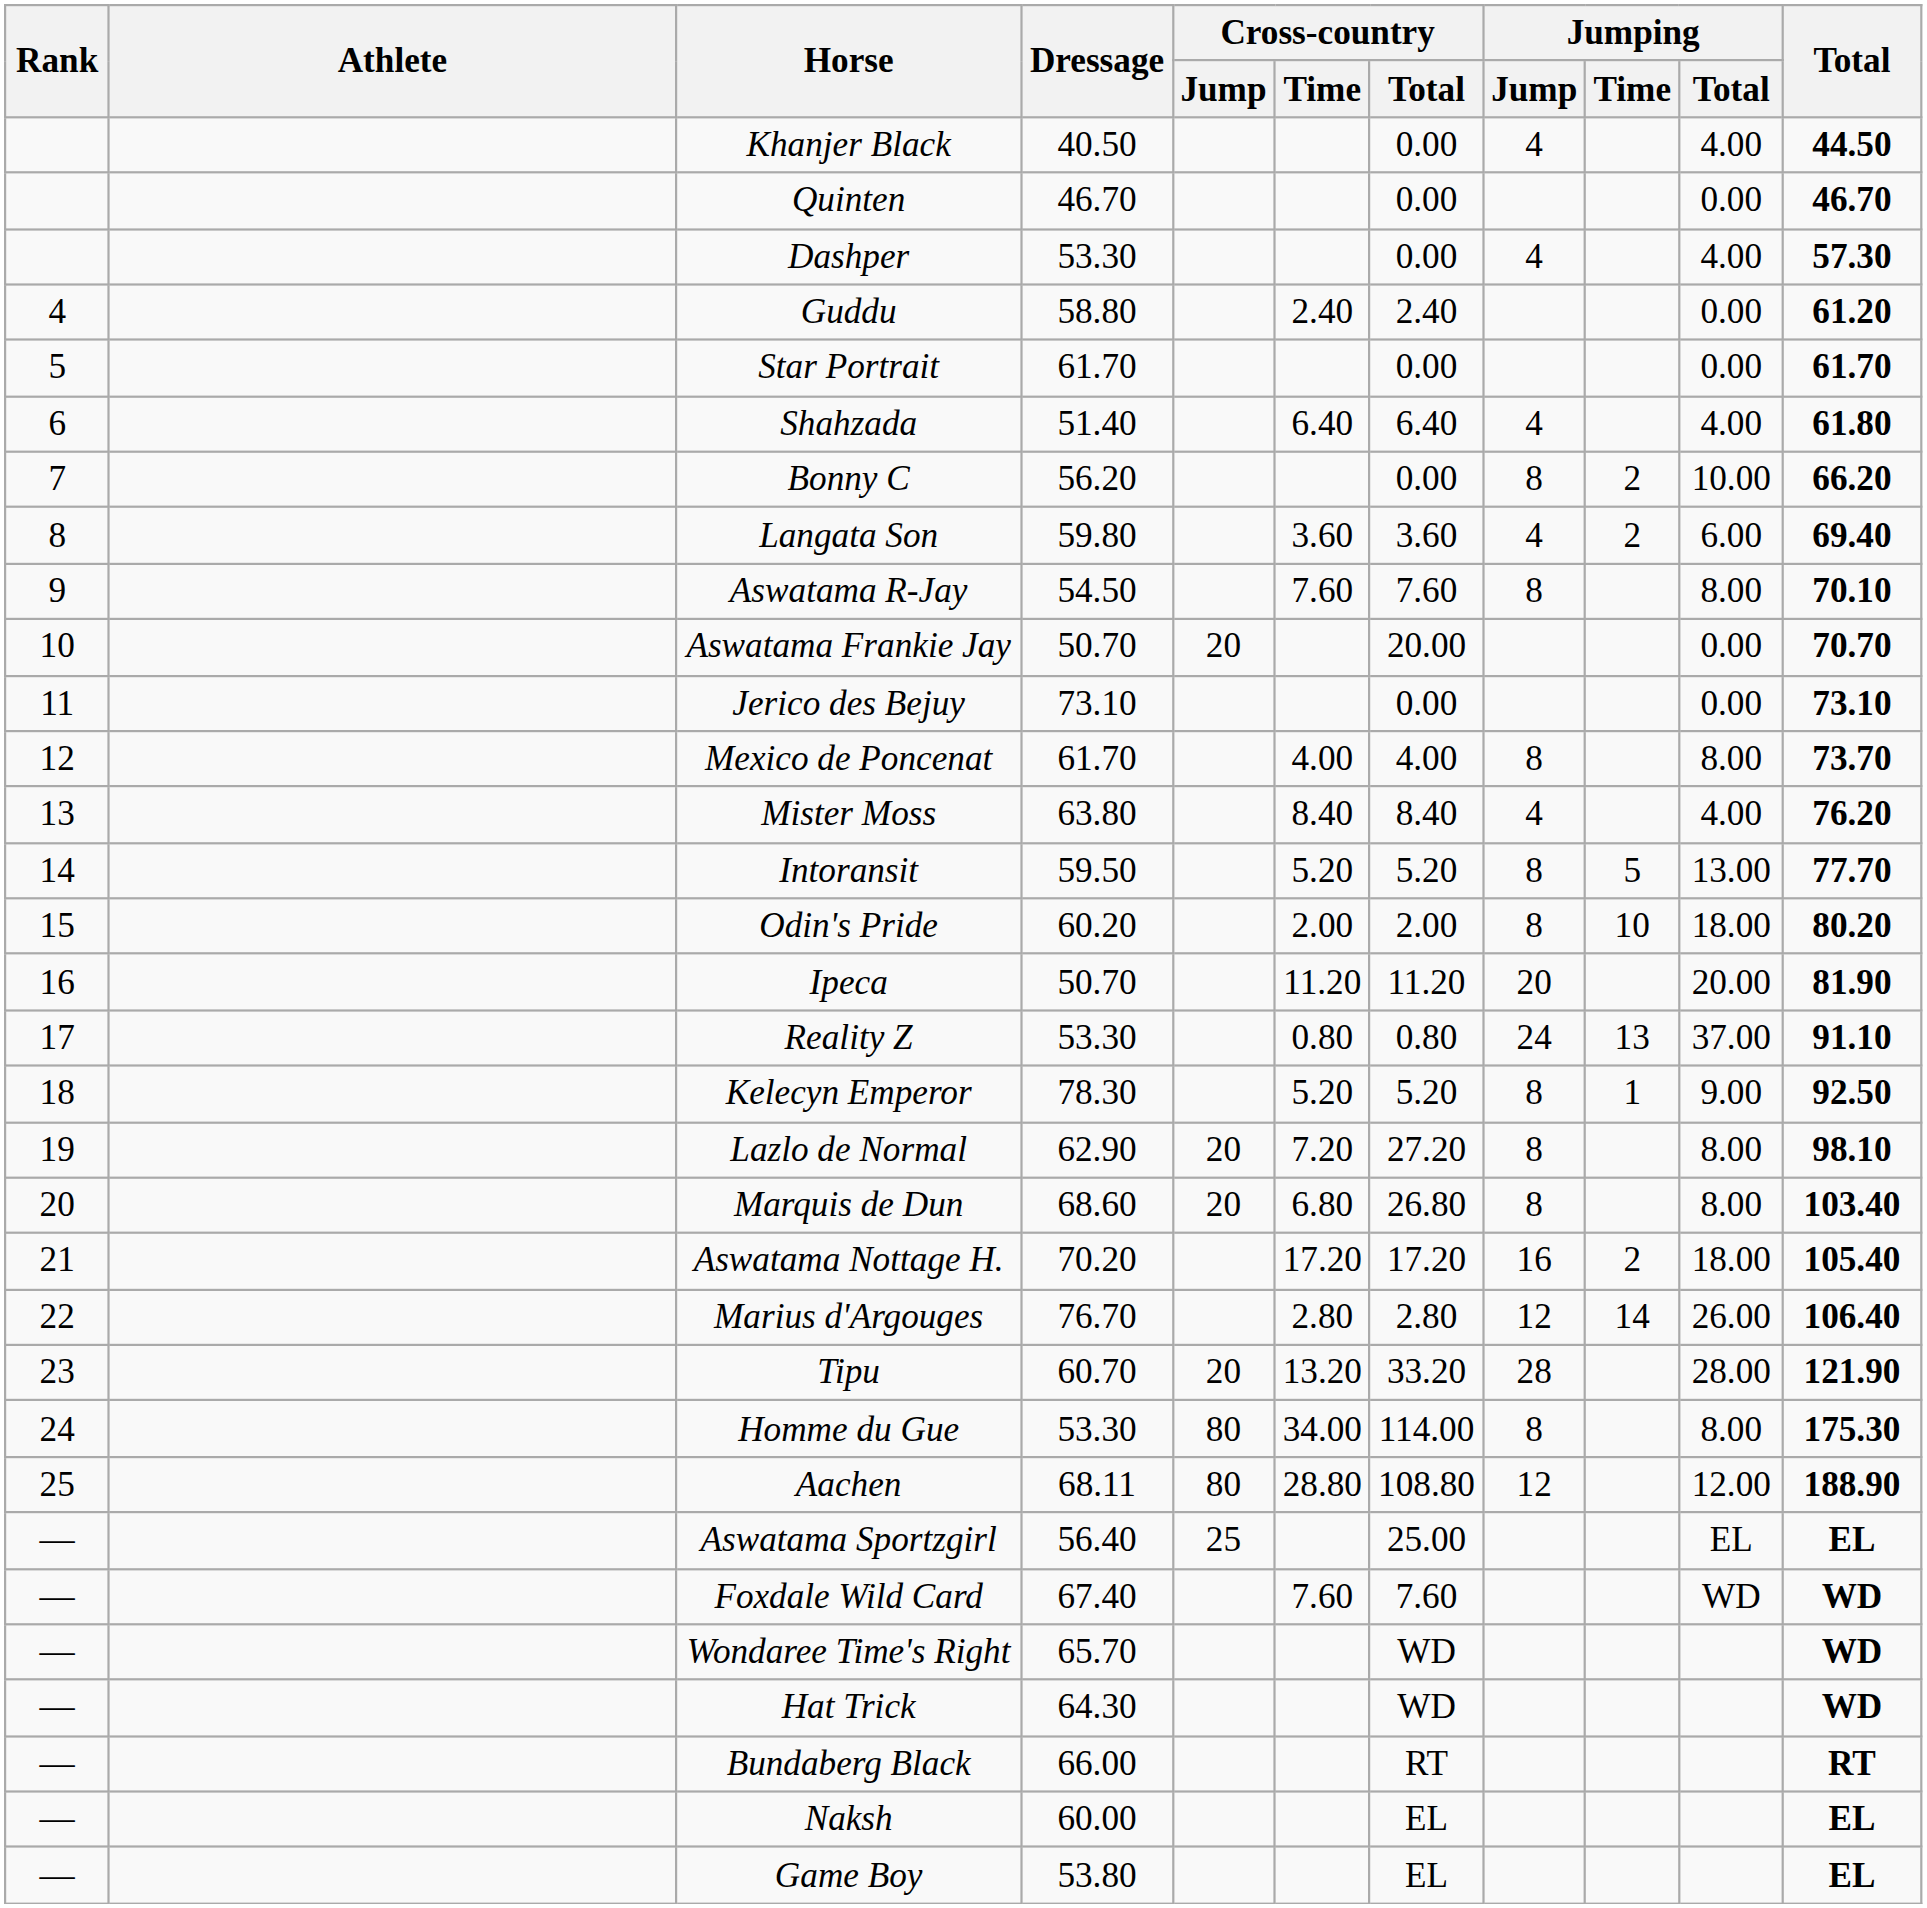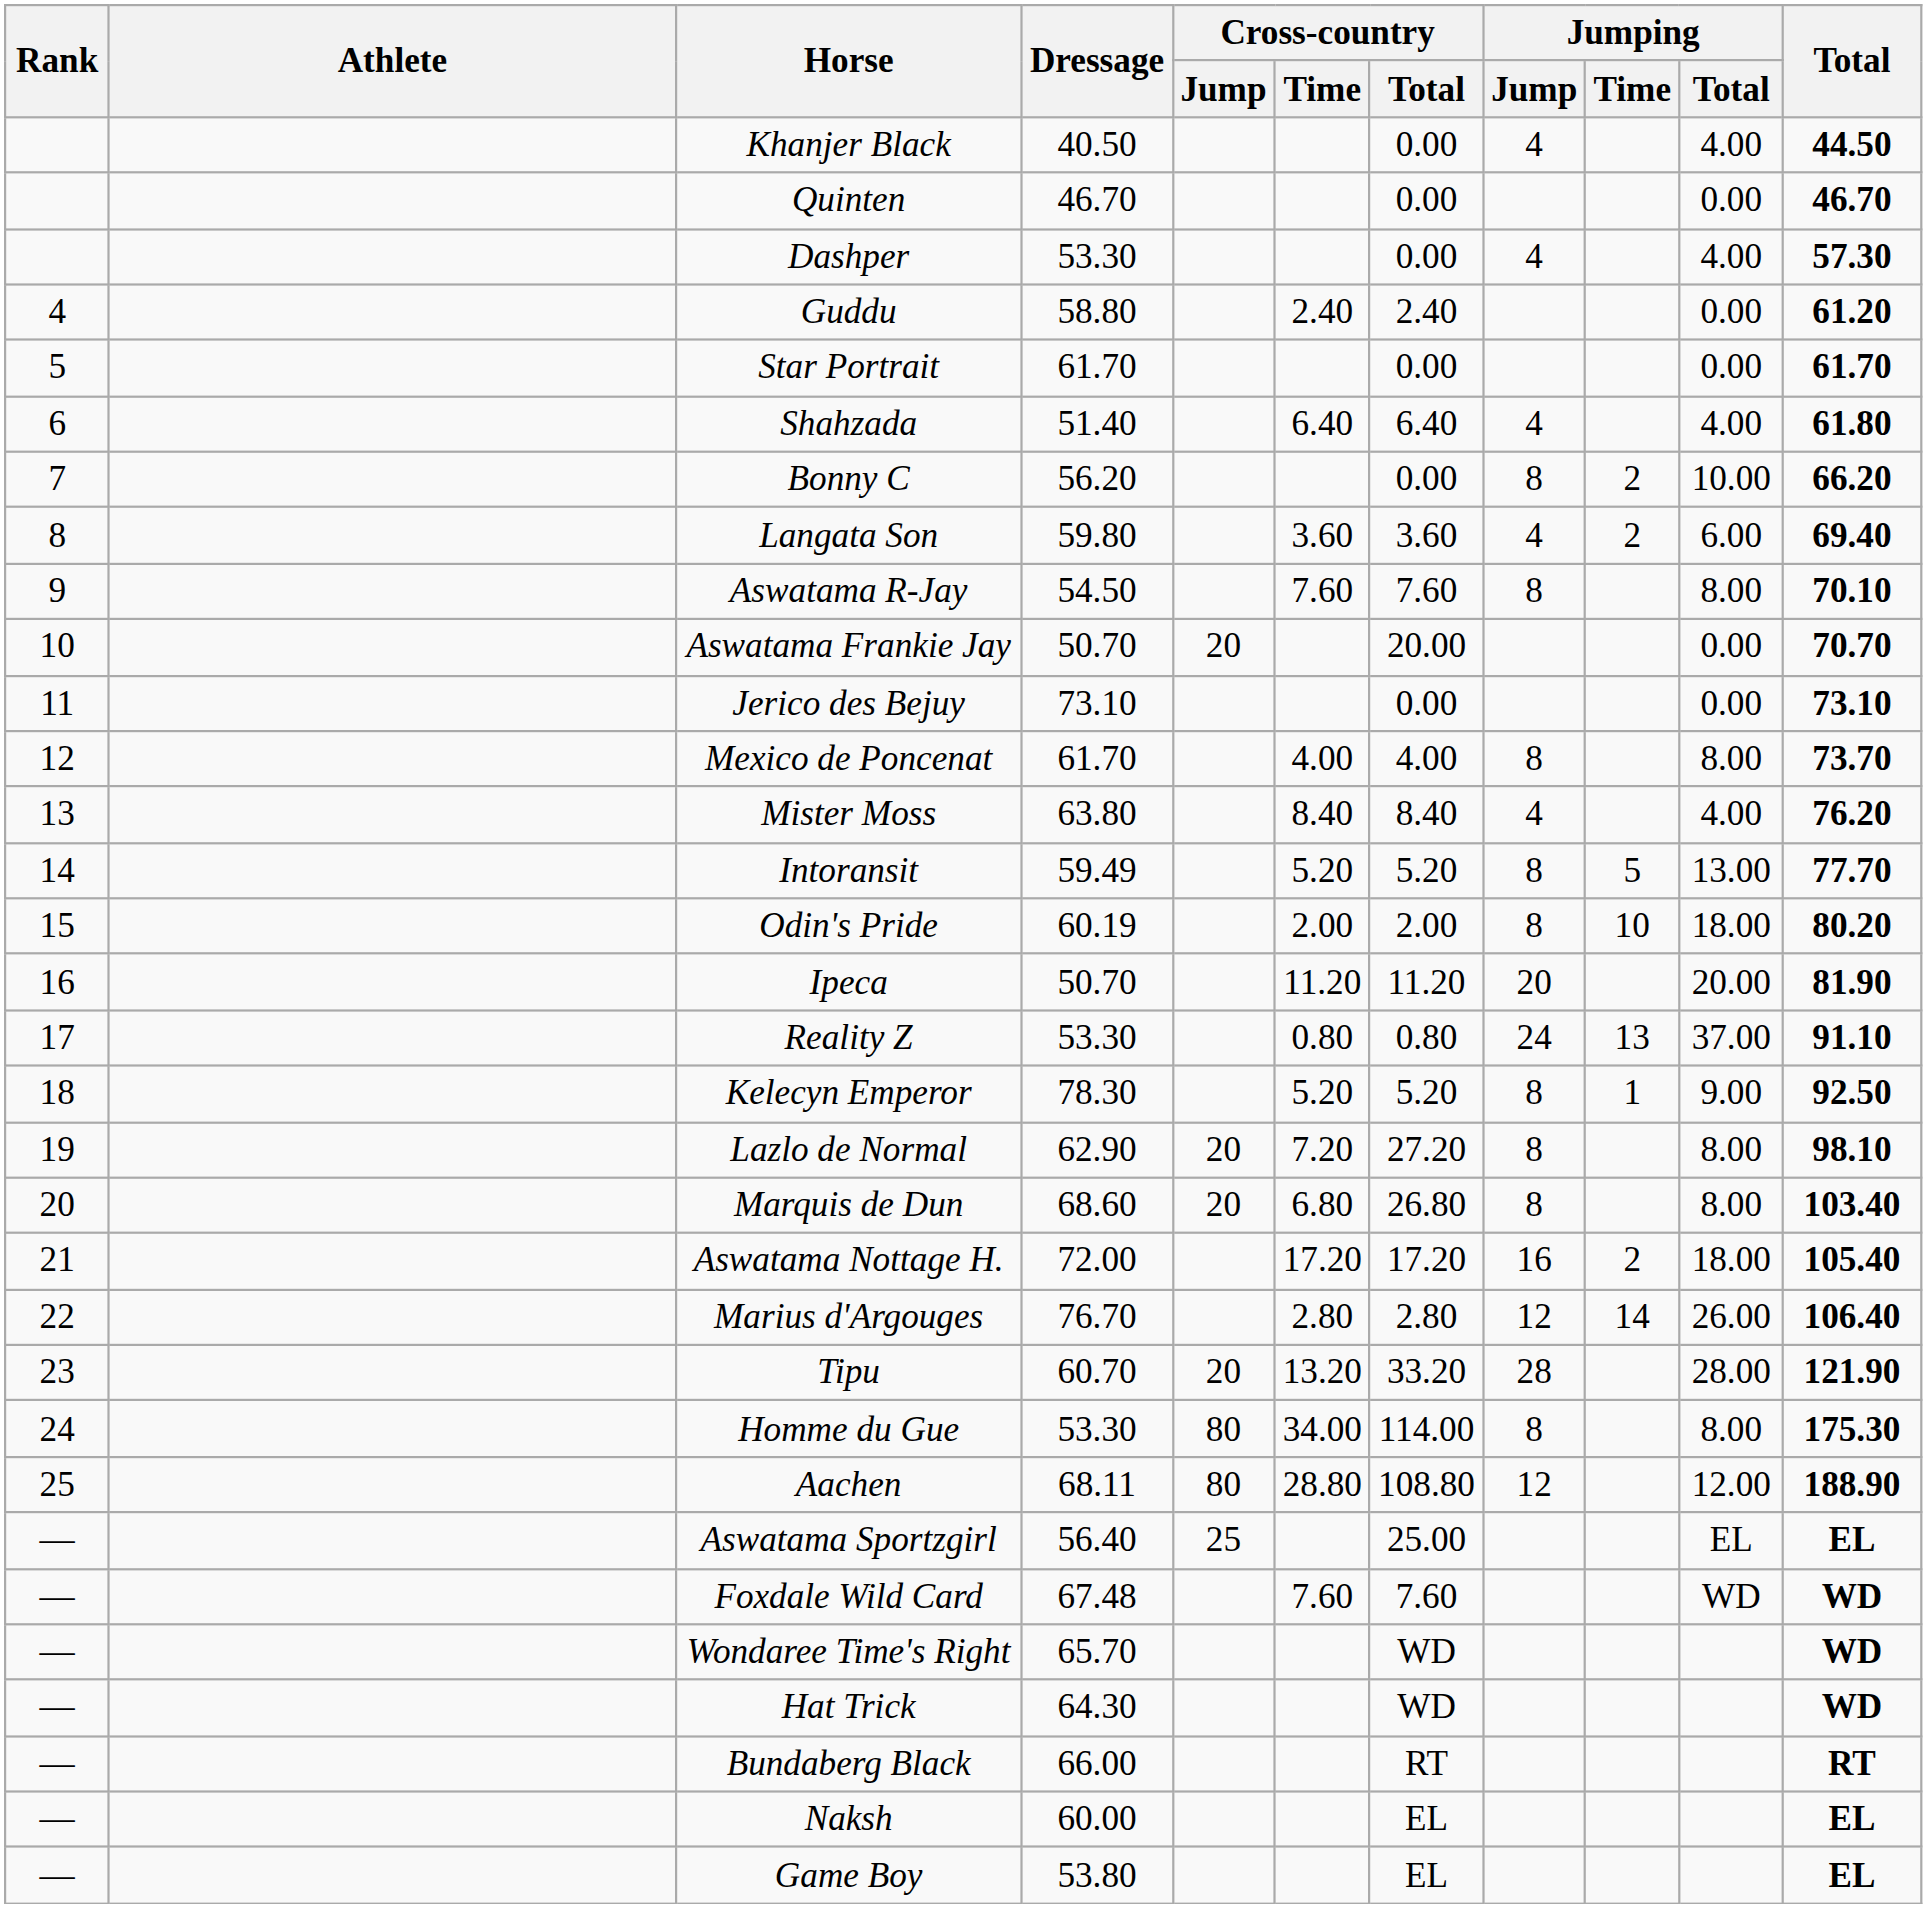Intoransit | Dressage: 59.50 -> 59.49
Odin's Pride | Dressage: 60.20 -> 60.19
Aswatama Nottage H. | Dressage: 70.20 -> 72.00
Foxdale Wild Card | Dressage: 67.40 -> 67.48
